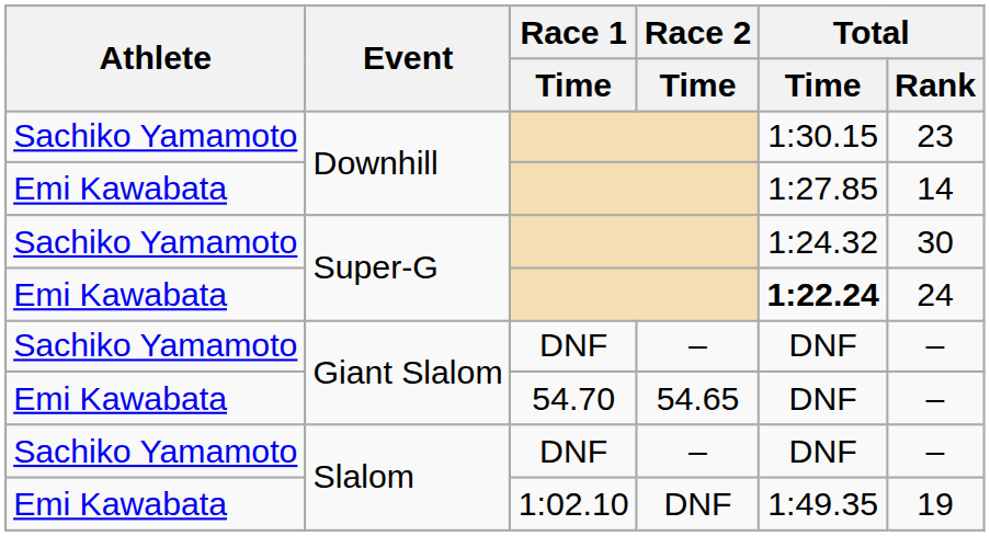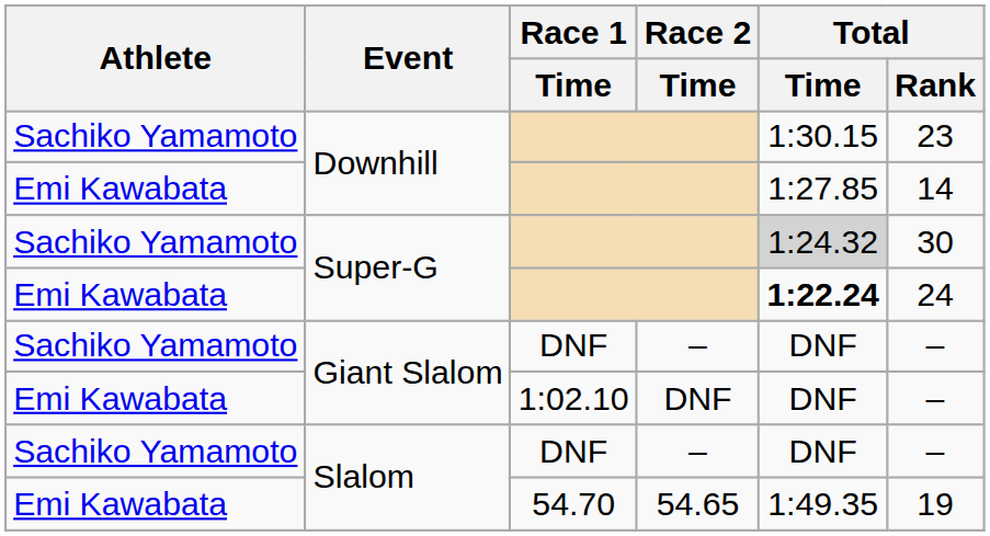Sachiko Yamamoto / Super-G | Total / Time: no background -> lightgrey background
Emi Kawabata / Giant Slalom | Race 1 / Time: 54.70 -> 1:02.10
Emi Kawabata / Giant Slalom | Race 2 / Time: 54.65 -> DNF
Emi Kawabata / Slalom | Race 1 / Time: 1:02.10 -> 54.70
Emi Kawabata / Slalom | Race 2 / Time: DNF -> 54.65
